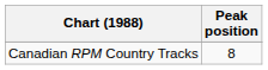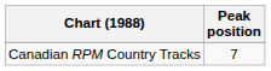Canadian RPM Country Tracks | Peak position: 8 -> 7
